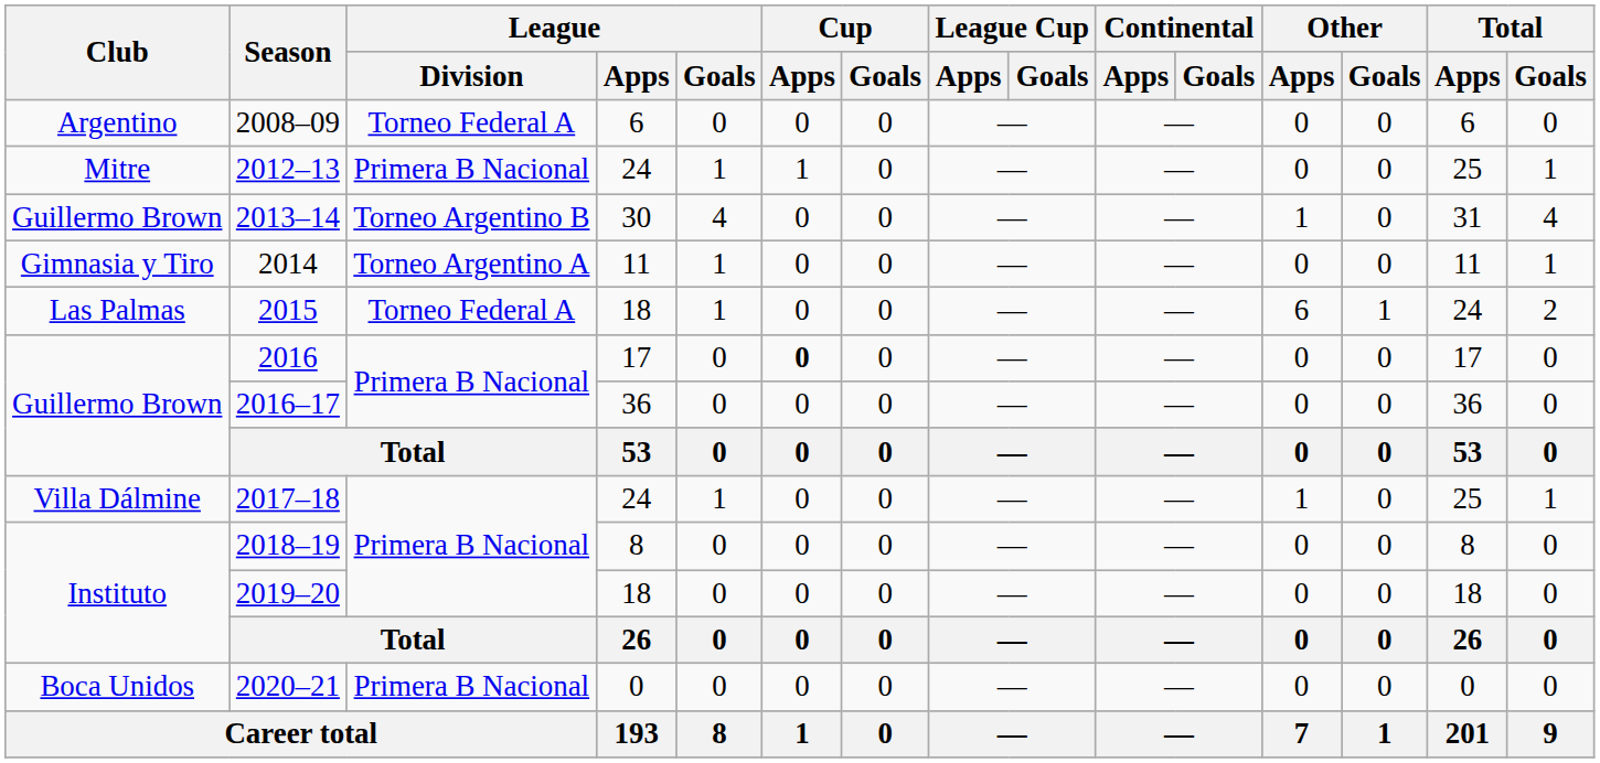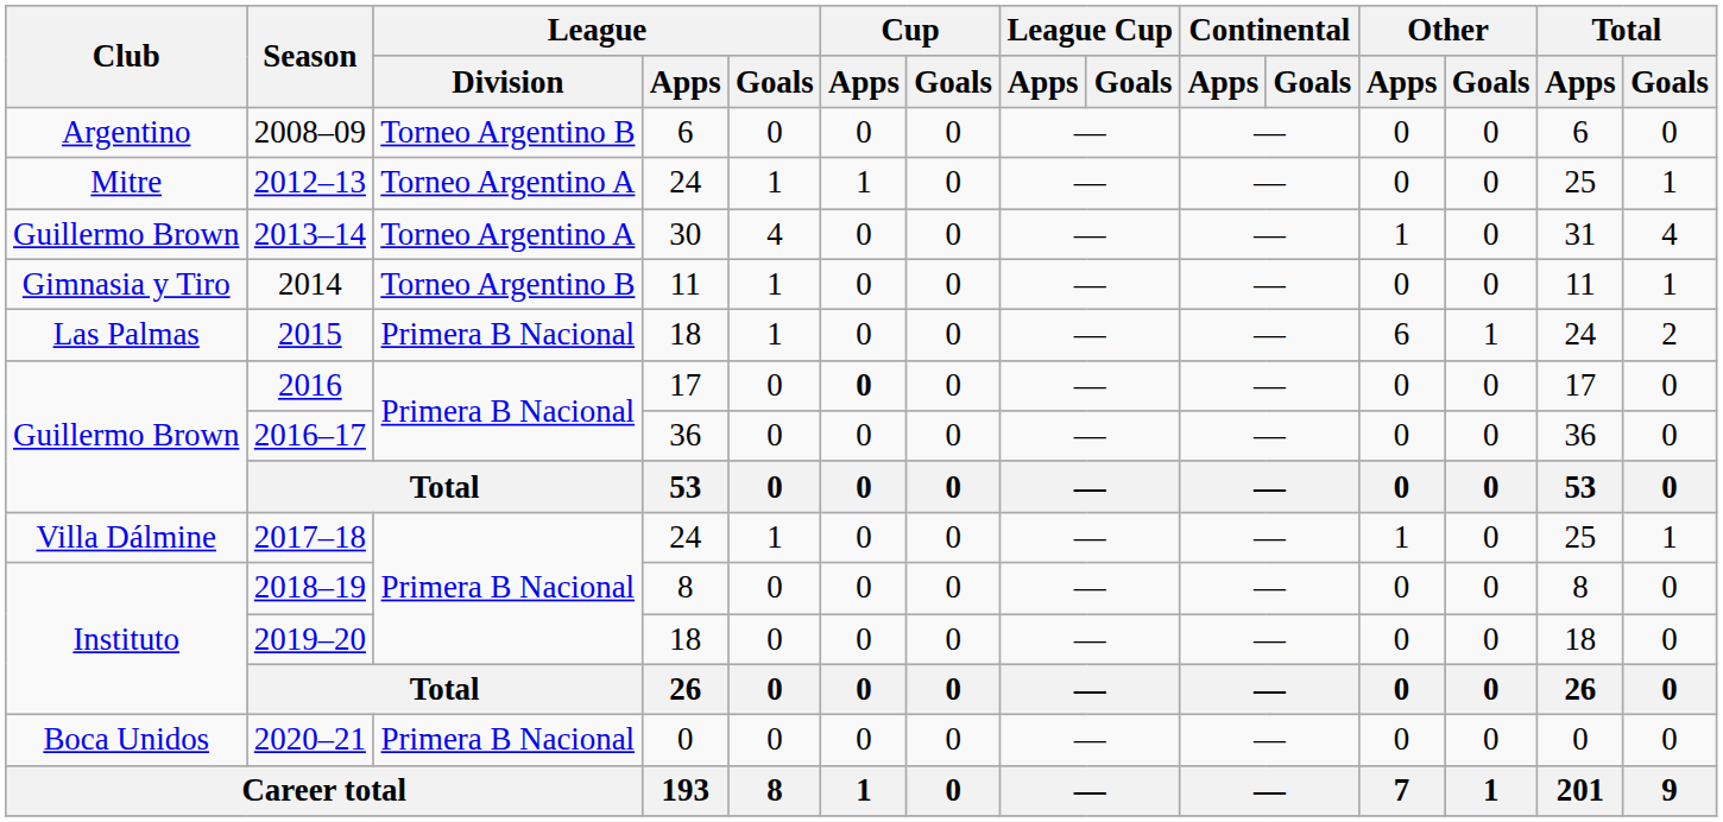2008–09 | League / Division: Torneo Federal A -> Torneo Argentino B
2012–13 | League / Division: Primera B Nacional -> Torneo Argentino A
2013–14 | League / Division: Torneo Argentino B -> Torneo Argentino A
2014 | League / Division: Torneo Argentino A -> Torneo Argentino B
2015 | League / Division: Torneo Federal A -> Primera B Nacional
